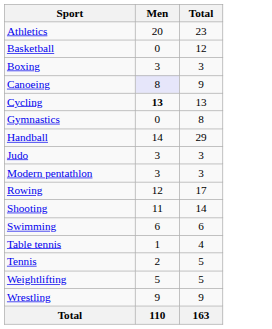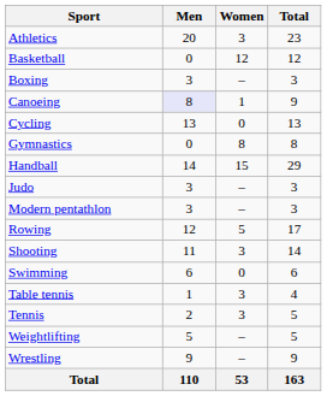+ column: Women | 3 | 12 | – | 1 | 0 | 8 | 15 | – | – | 5 | 3 | 0 | 3 | 3 | – | – | 53
Cycling | Men: bold -> normal
